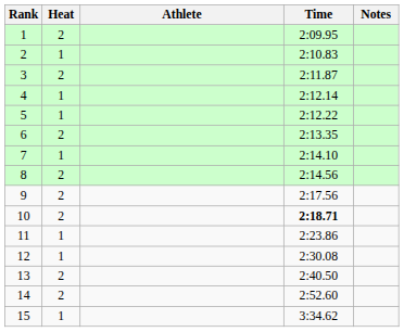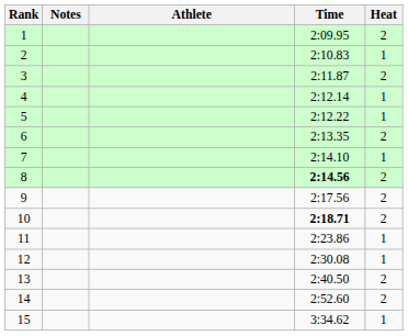columns swapped: Heat <-> Notes
8 | Time: normal -> bold
